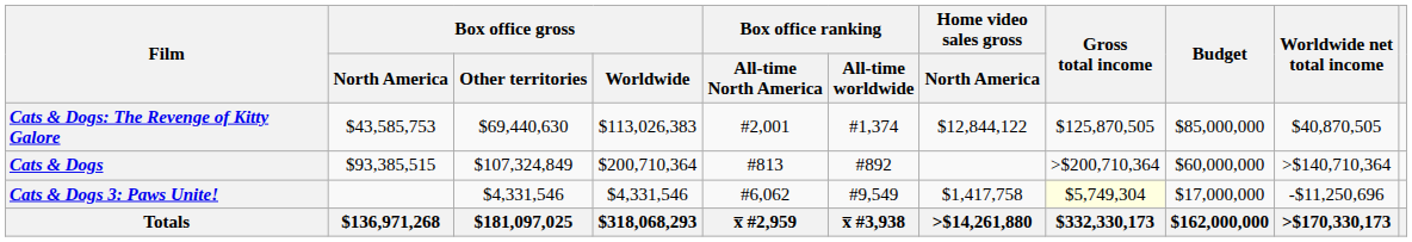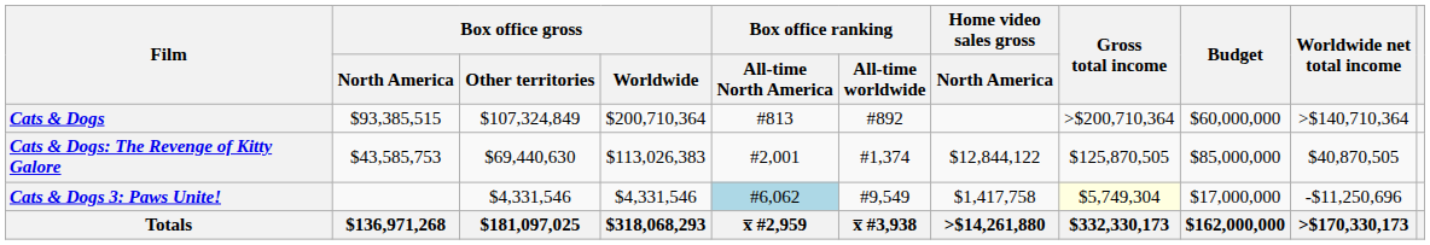rows swapped: Cats & Dogs <-> Cats & Dogs: The Revenge of Kitty Galore
Cats & Dogs 3: Paws Unite! | Box office ranking / All-time North America: no background -> lightblue background
